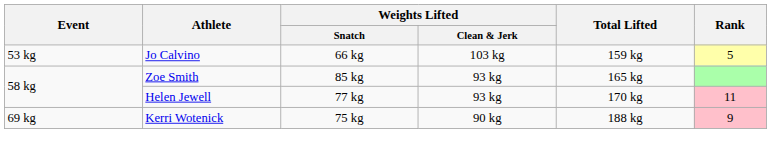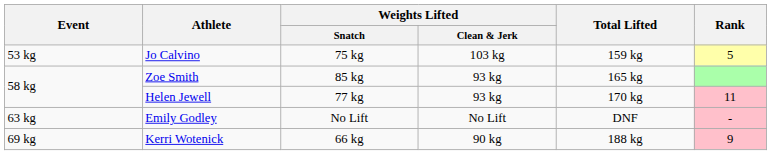Jo Calvino | Weights Lifted / Snatch: 66 kg -> 75 kg
+ row: 63 kg | Emily Godley | No Lift | No Lift | DNF | -
Kerri Wotenick | Weights Lifted / Snatch: 75 kg -> 66 kg
